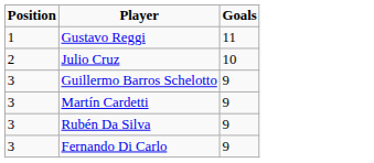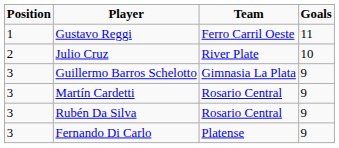+ column: Team | Ferro Carril Oeste | River Plate | Gimnasia La Plata | Rosario Central | Rosario Central | Platense
